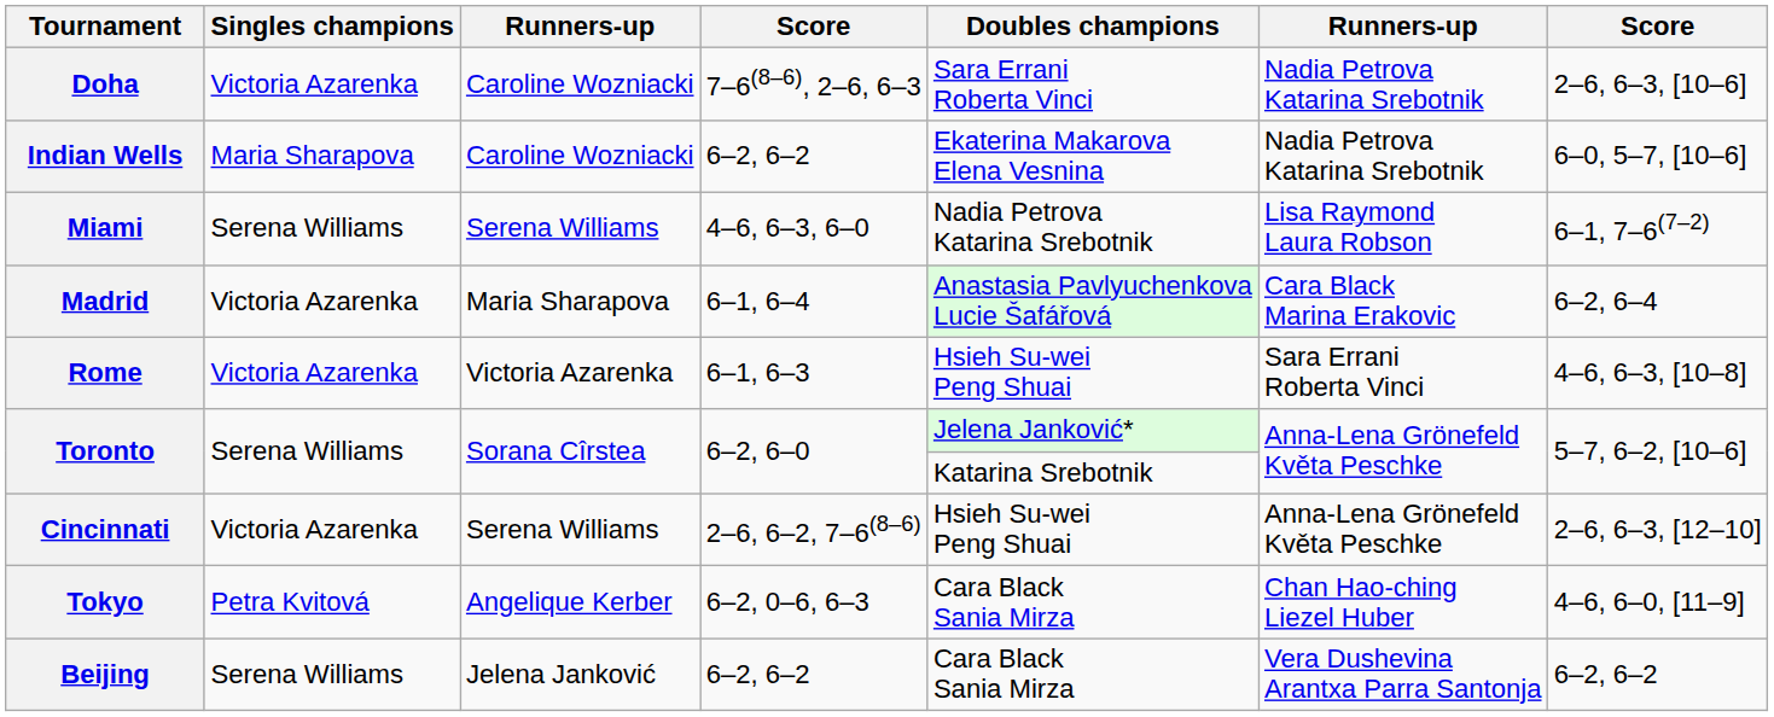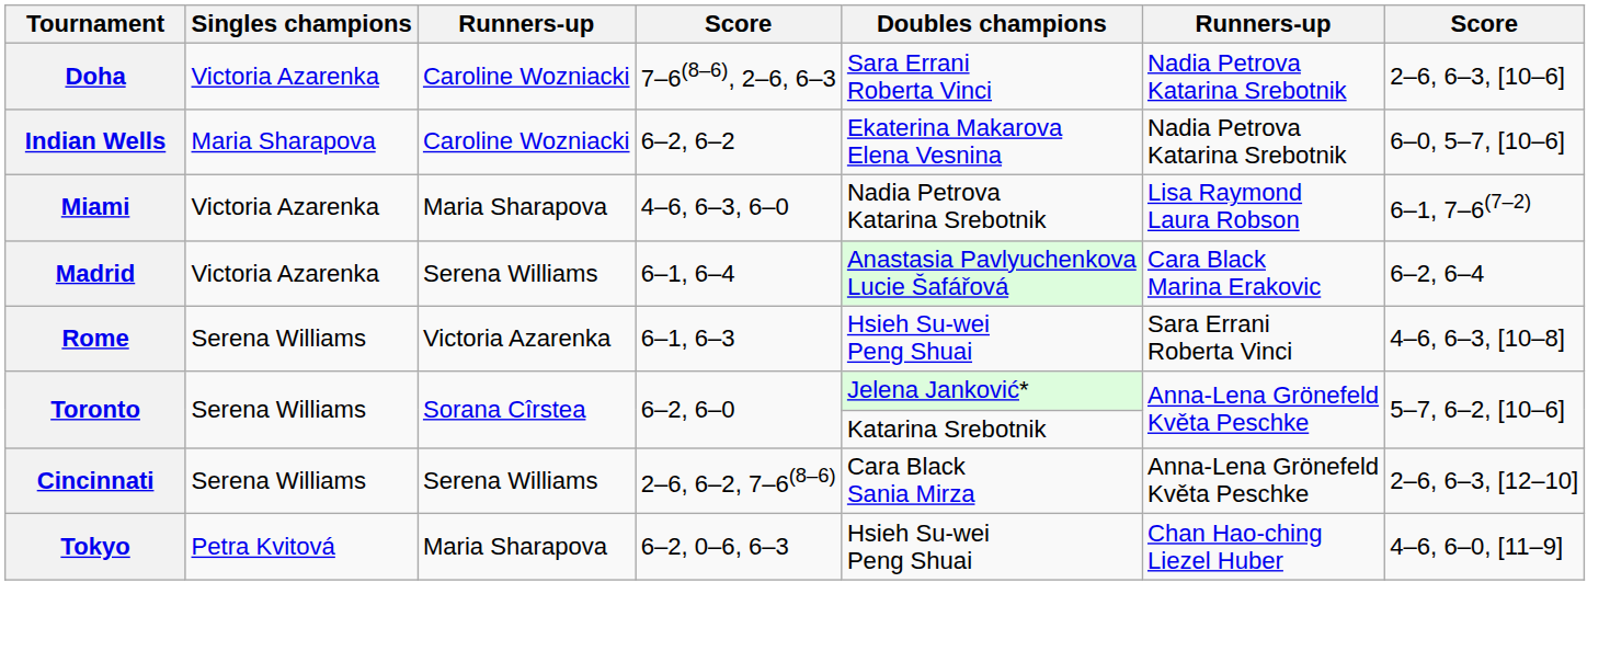Miami | Singles champions: Serena Williams -> Victoria Azarenka
Miami | column 3: Serena Williams -> Maria Sharapova
Madrid | column 3: Maria Sharapova -> Serena Williams
Rome | Singles champions: Victoria Azarenka -> Serena Williams
Cincinnati | Singles champions: Victoria Azarenka -> Serena Williams
Cincinnati | Doubles champions: Hsieh Su-wei Peng Shuai -> Cara Black Sania Mirza
Tokyo | column 3: Angelique Kerber -> Maria Sharapova
Tokyo | Doubles champions: Cara Black Sania Mirza -> Hsieh Su-wei Peng Shuai
- row: Beijing | Serena Williams | Jelena Janković | 6–2, 6–2 | Cara Black Sania Mirza | Vera Dushevina Arantxa Parra Santonja | 6–2, 6–2
